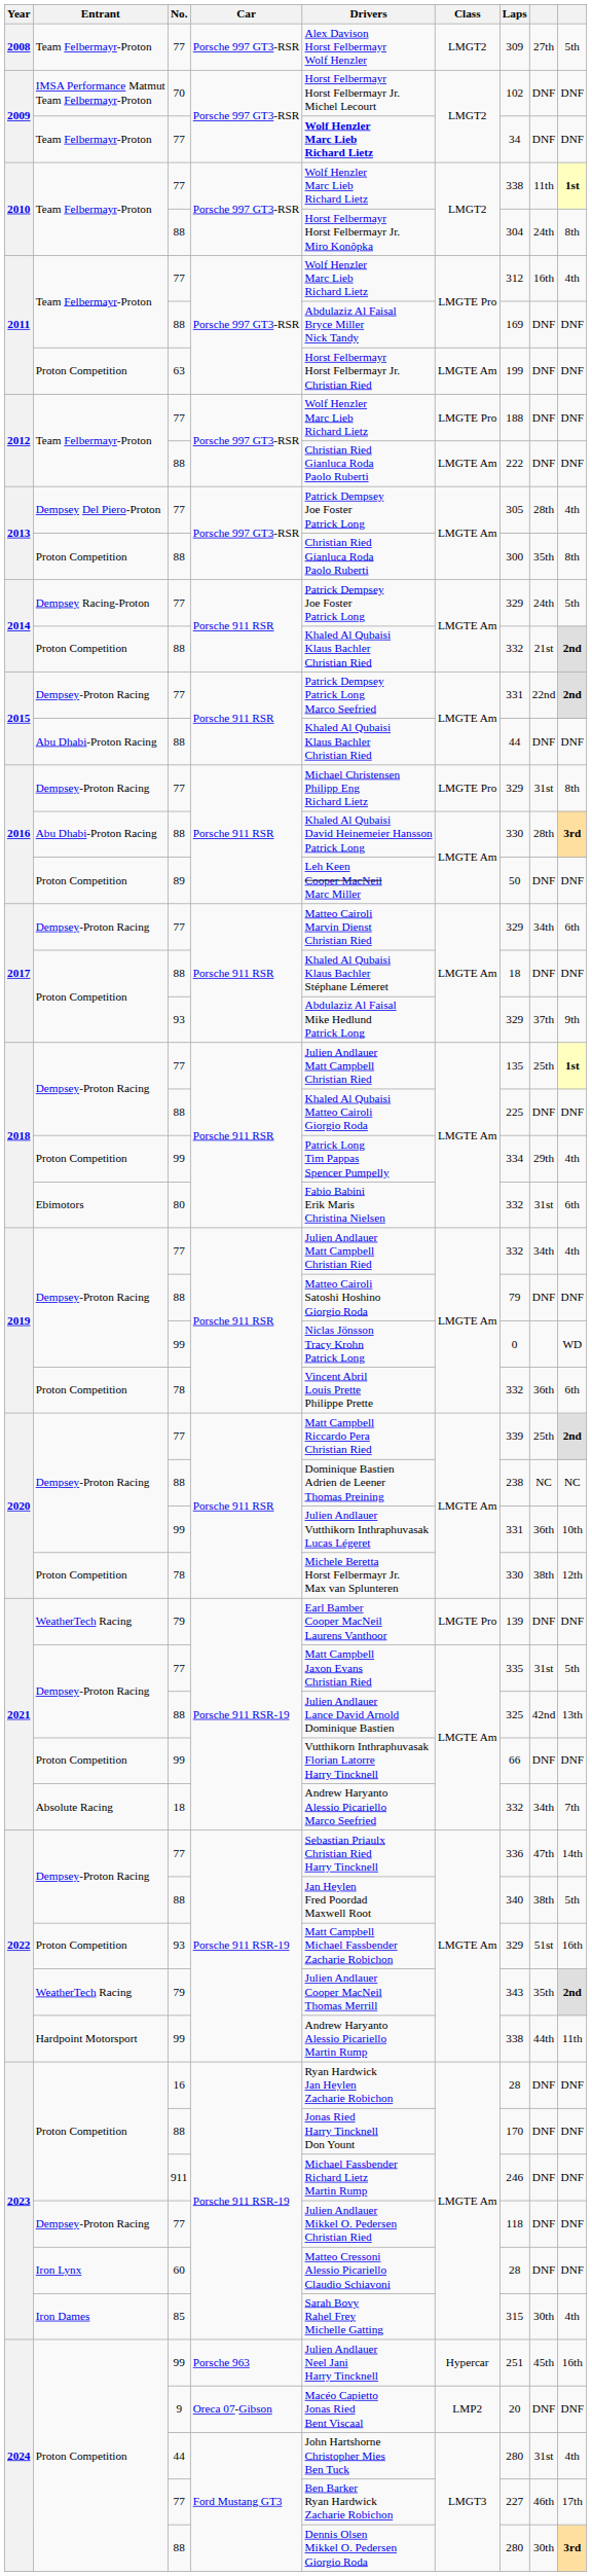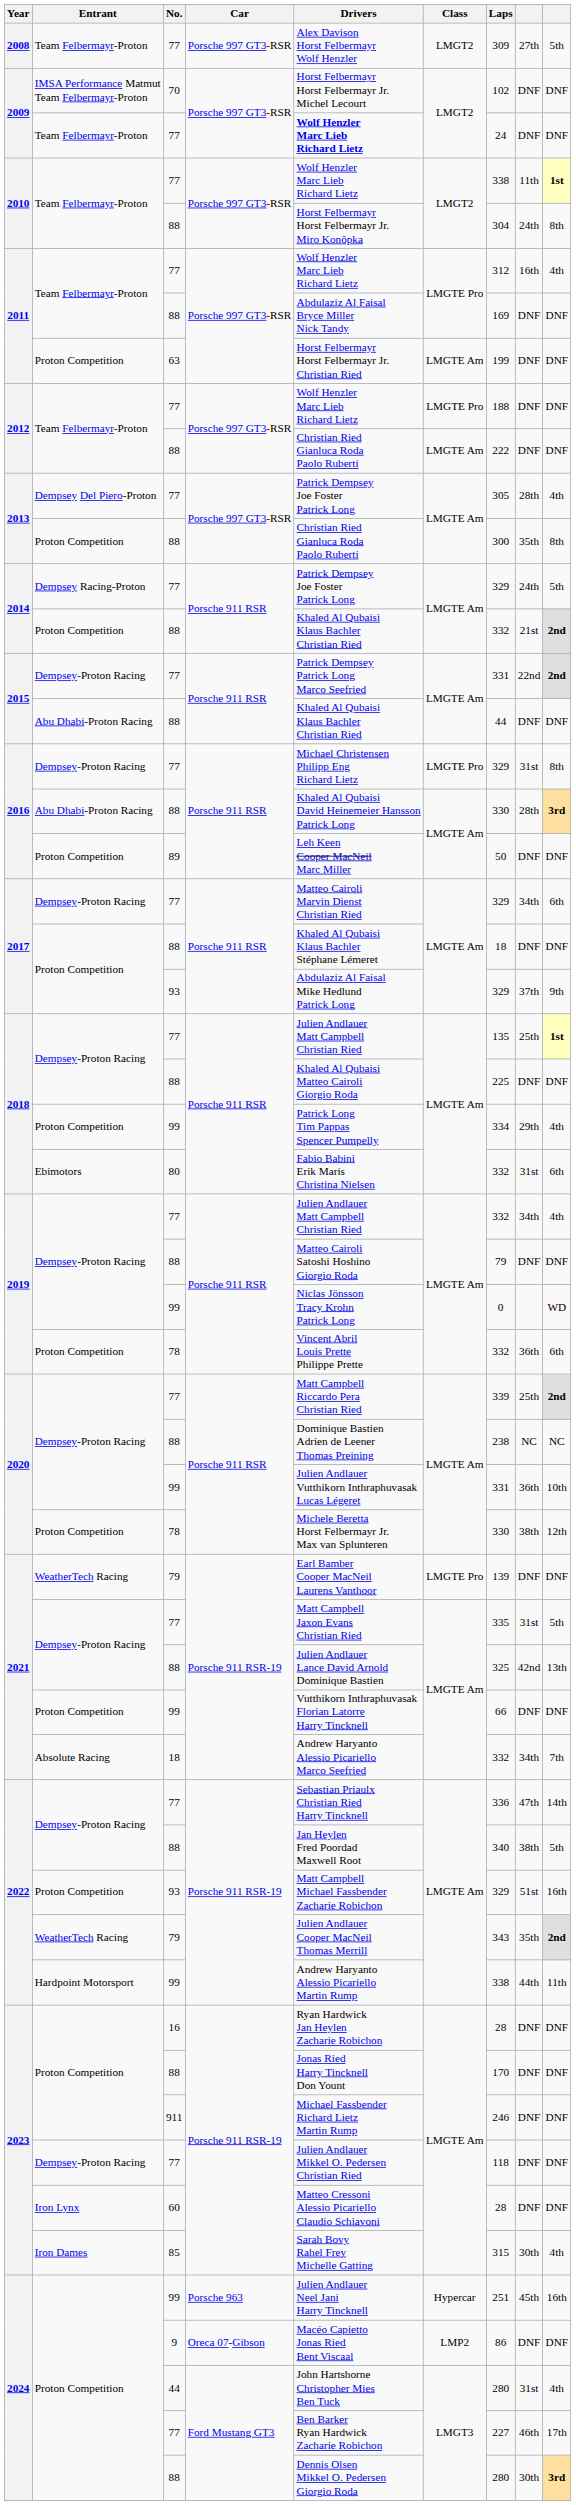2009 / 77 | Laps: 34 -> 24
2024 / 9 | Laps: 20 -> 86
